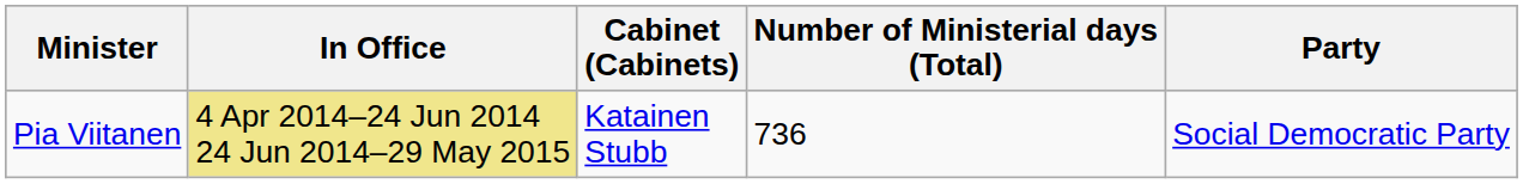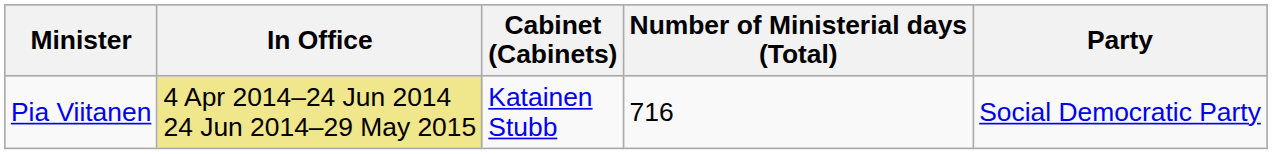Pia Viitanen | Number of Ministerial days (Total): 736 -> 716
